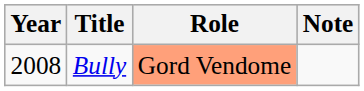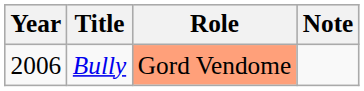Bully | Year: 2008 -> 2006
